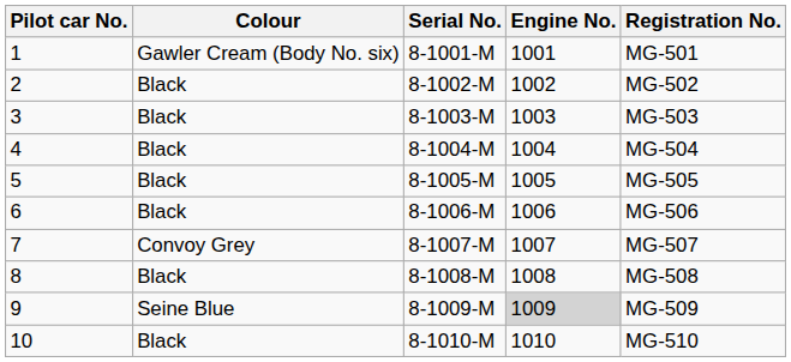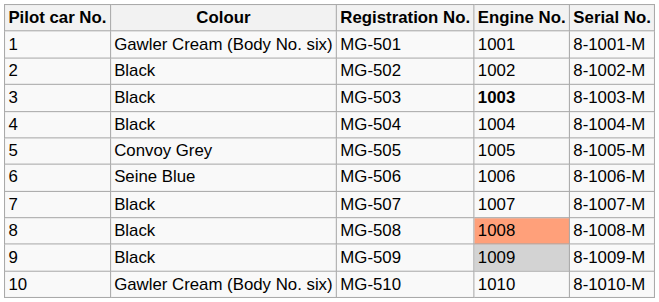columns swapped: Serial No. <-> Registration No.
3 | Engine No.: normal -> bold
5 | Colour: Black -> Convoy Grey
6 | Colour: Black -> Seine Blue
7 | Colour: Convoy Grey -> Black
8 | Engine No.: no background -> lightsalmon background
9 | Colour: Seine Blue -> Black
10 | Colour: Black -> Gawler Cream (Body No. six)
